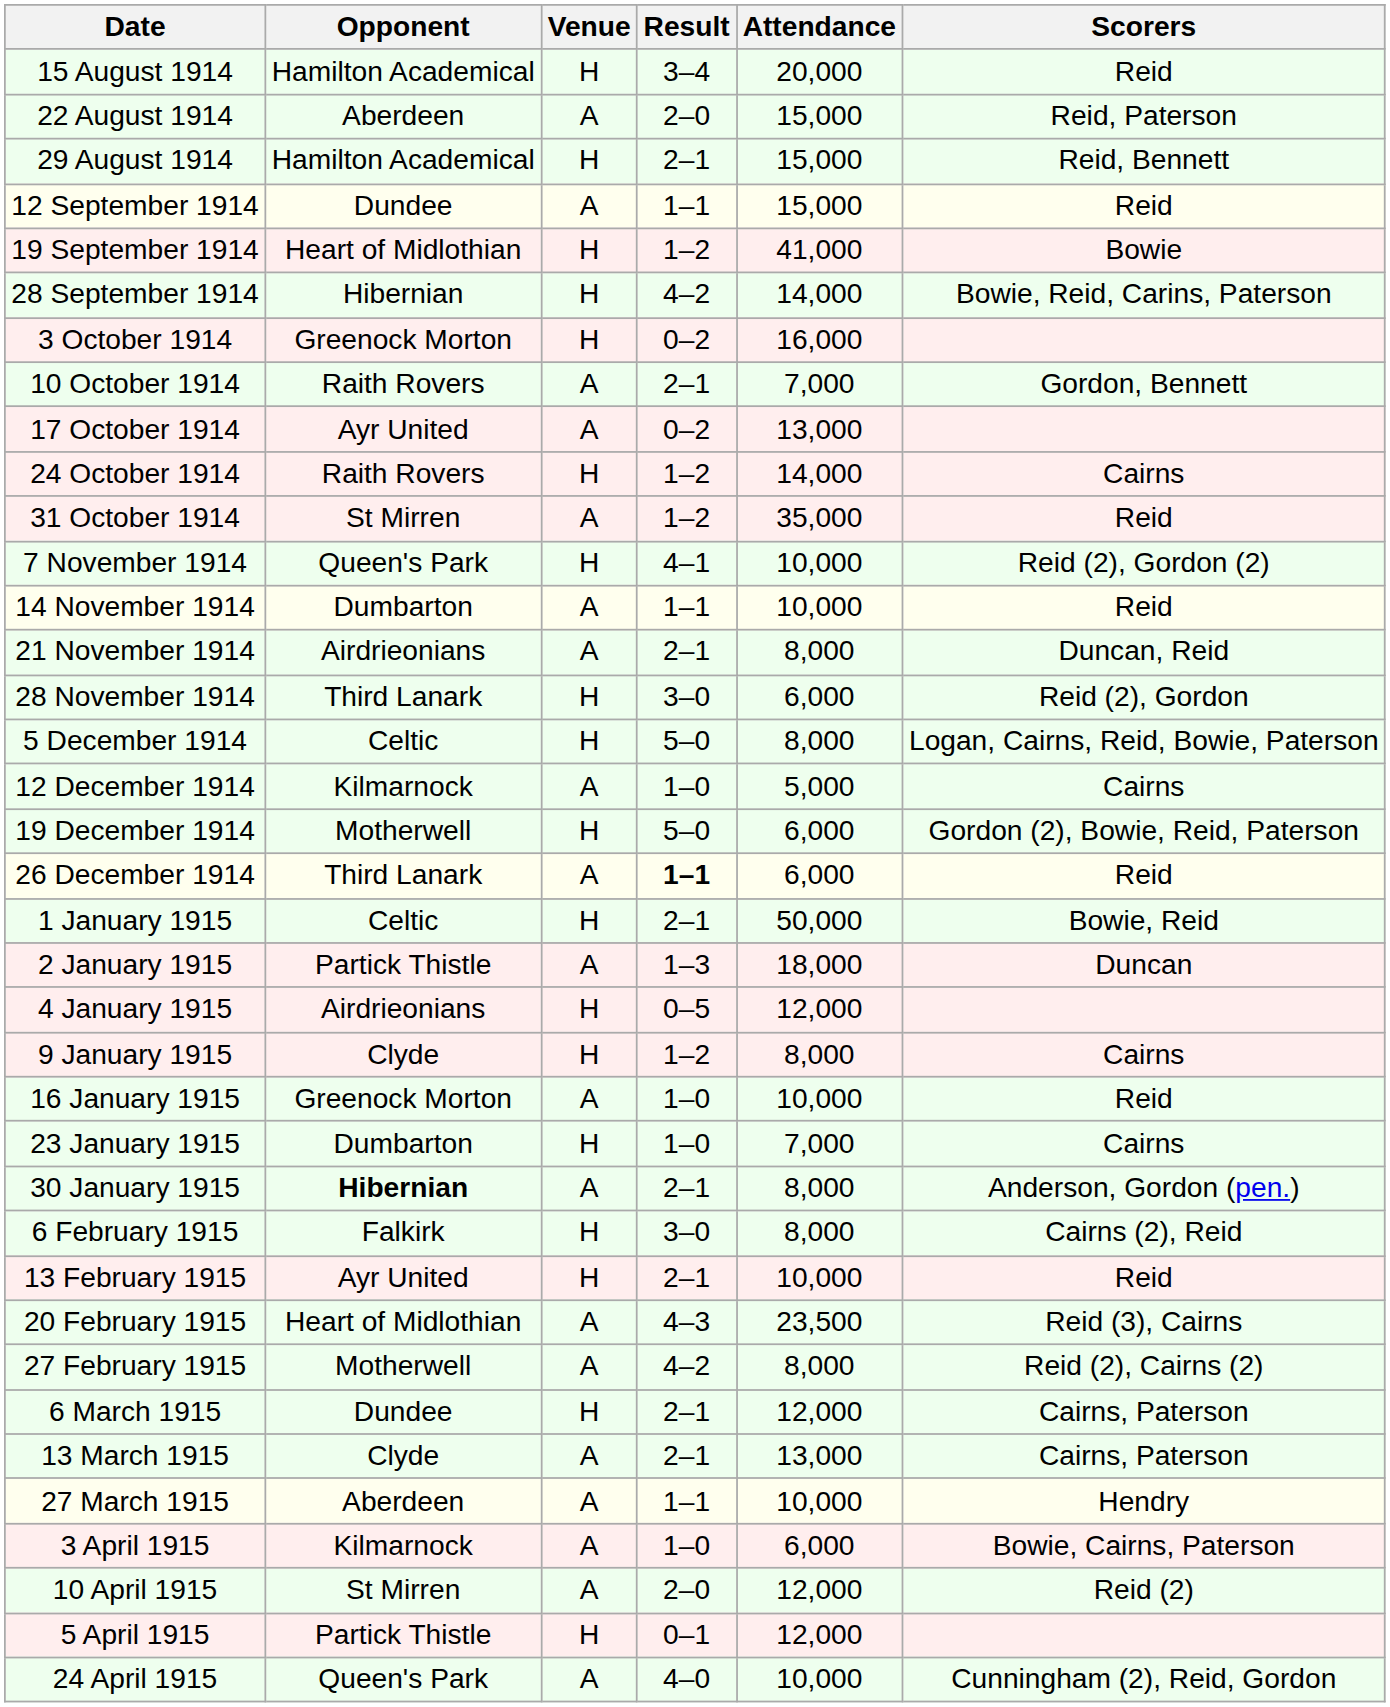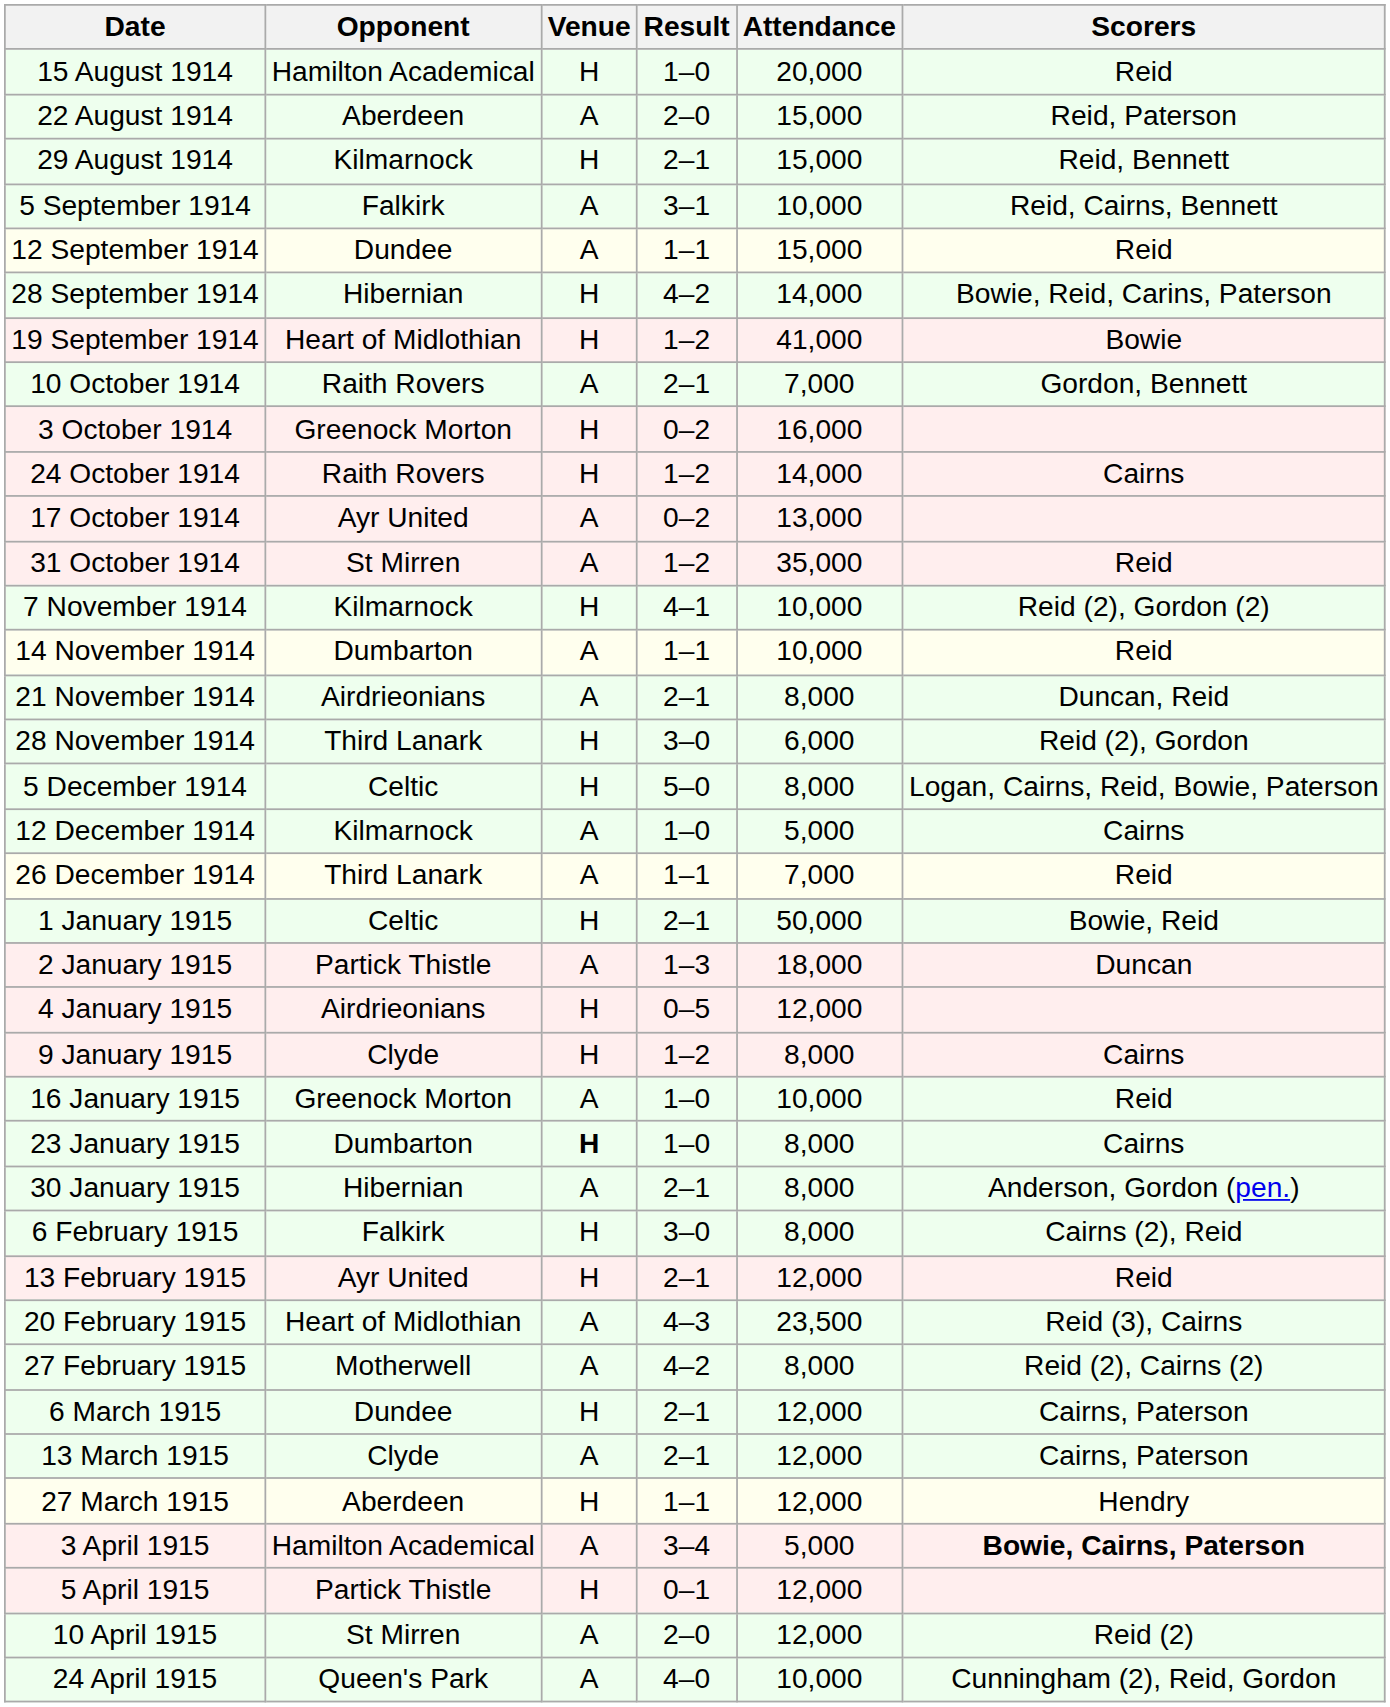15 August 1914 | Result: 3–4 -> 1–0
29 August 1914 | Opponent: Hamilton Academical -> Kilmarnock
+ row: 5 September 1914 | Falkirk | A | 3–1 | 10,000 | Reid, Cairns, Bennett
rows swapped: 19 September 1914 <-> 28 September 1914
rows swapped: 3 October 1914 <-> 10 October 1914
rows swapped: 17 October 1914 <-> 24 October 1914
7 November 1914 | Opponent: Queen's Park -> Kilmarnock
- row: 19 December 1914 | Motherwell | H | 5–0 | 6,000 | Gordon (2), Bowie, Reid, Paterson
26 December 1914 | Result: bold -> normal
26 December 1914 | Attendance: 6,000 -> 7,000
23 January 1915 | Venue: normal -> bold
23 January 1915 | Attendance: 7,000 -> 8,000
30 January 1915 | Opponent: bold -> normal
13 February 1915 | Attendance: 10,000 -> 12,000
13 March 1915 | Attendance: 13,000 -> 12,000
27 March 1915 | Venue: A -> H
27 March 1915 | Attendance: 10,000 -> 12,000
3 April 1915 | Opponent: Kilmarnock -> Hamilton Academical
3 April 1915 | Result: 1–0 -> 3–4
3 April 1915 | Attendance: 6,000 -> 5,000
3 April 1915 | Scorers: normal -> bold
rows swapped: 5 April 1915 <-> 10 April 1915
